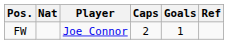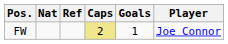columns swapped: Player <-> Ref
FW | Caps: no background -> khaki background
